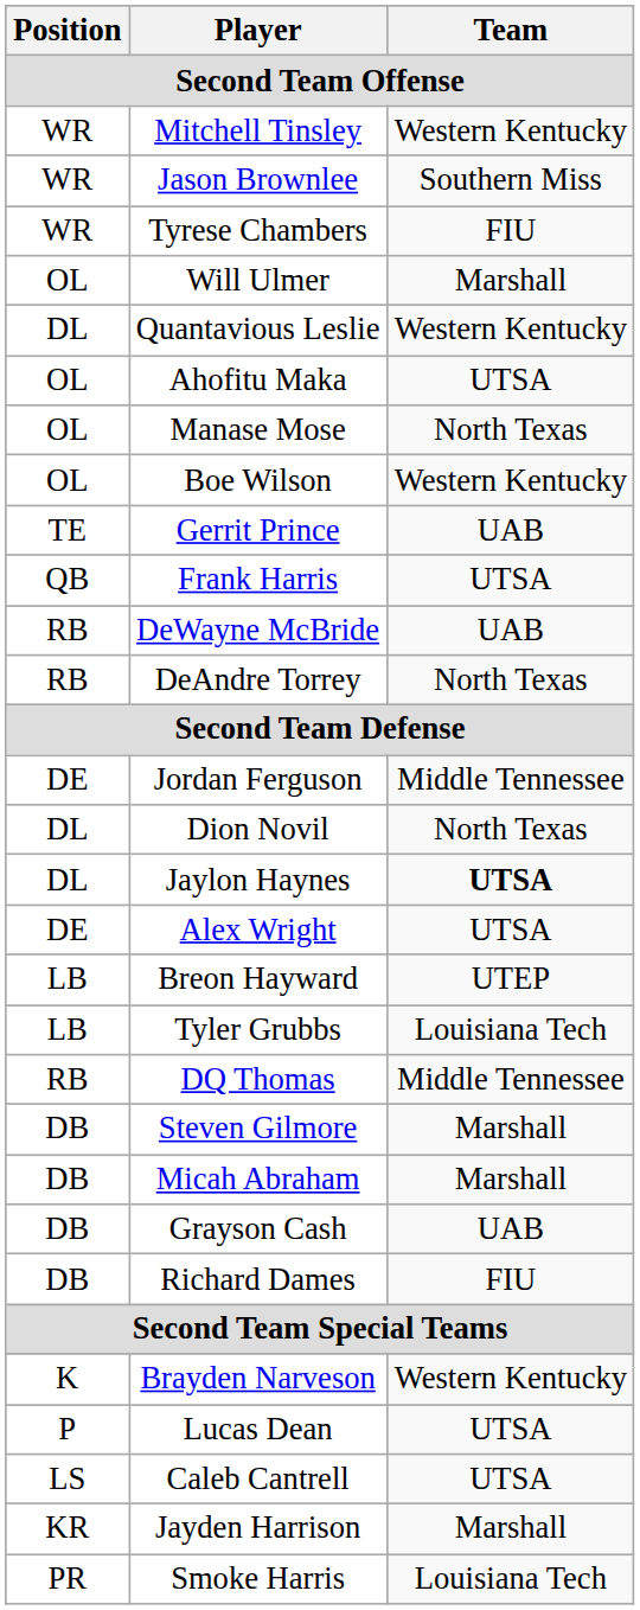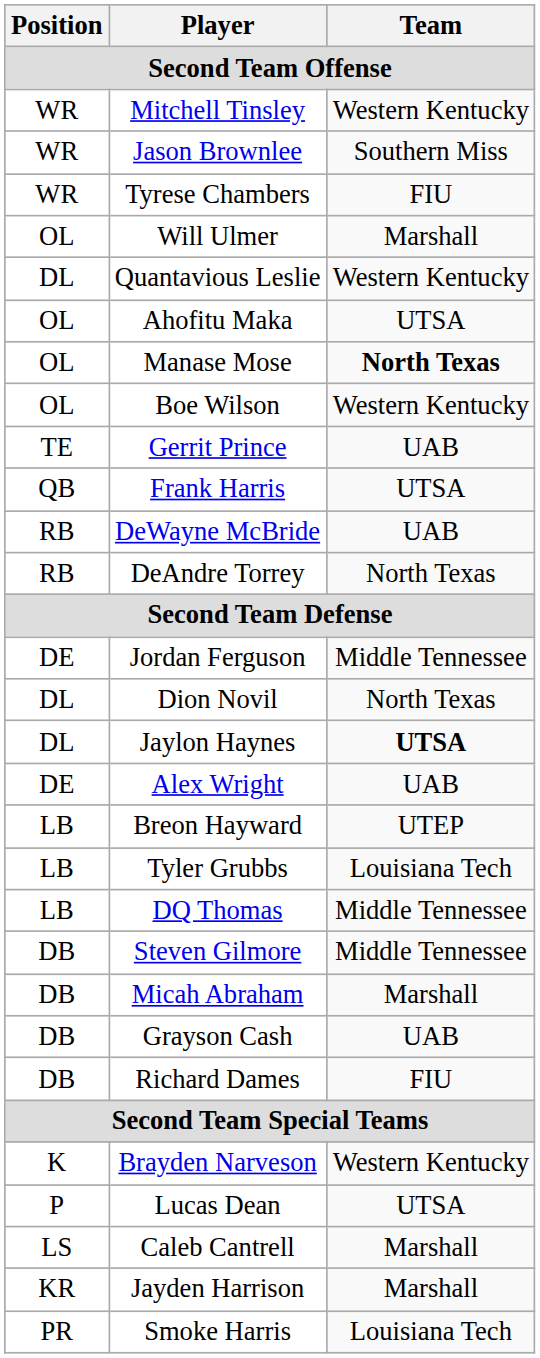Manase Mose | Team: normal -> bold
Alex Wright | Team: UTSA -> UAB
DQ Thomas | Position: RB -> LB
Steven Gilmore | Team: Marshall -> Middle Tennessee
Caleb Cantrell | Team: UTSA -> Marshall
